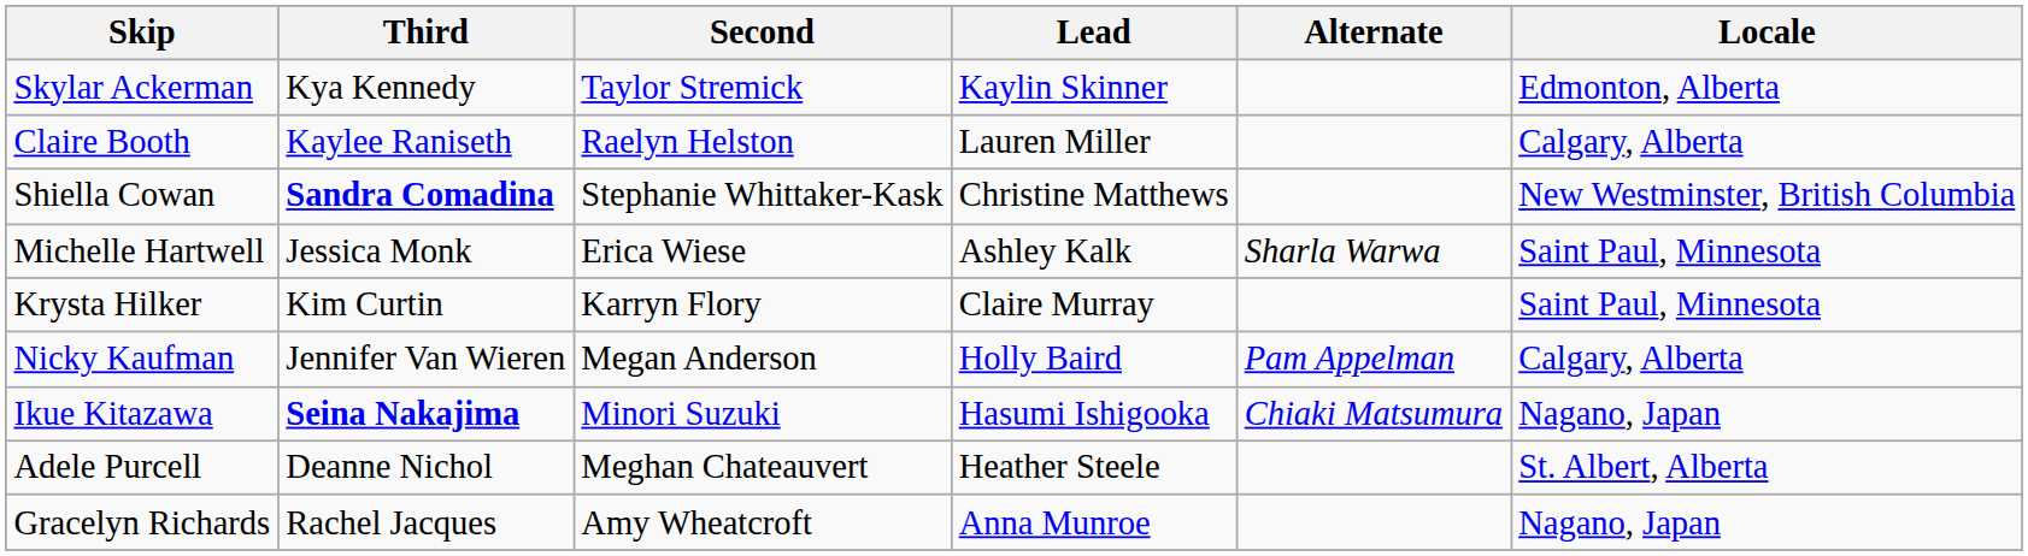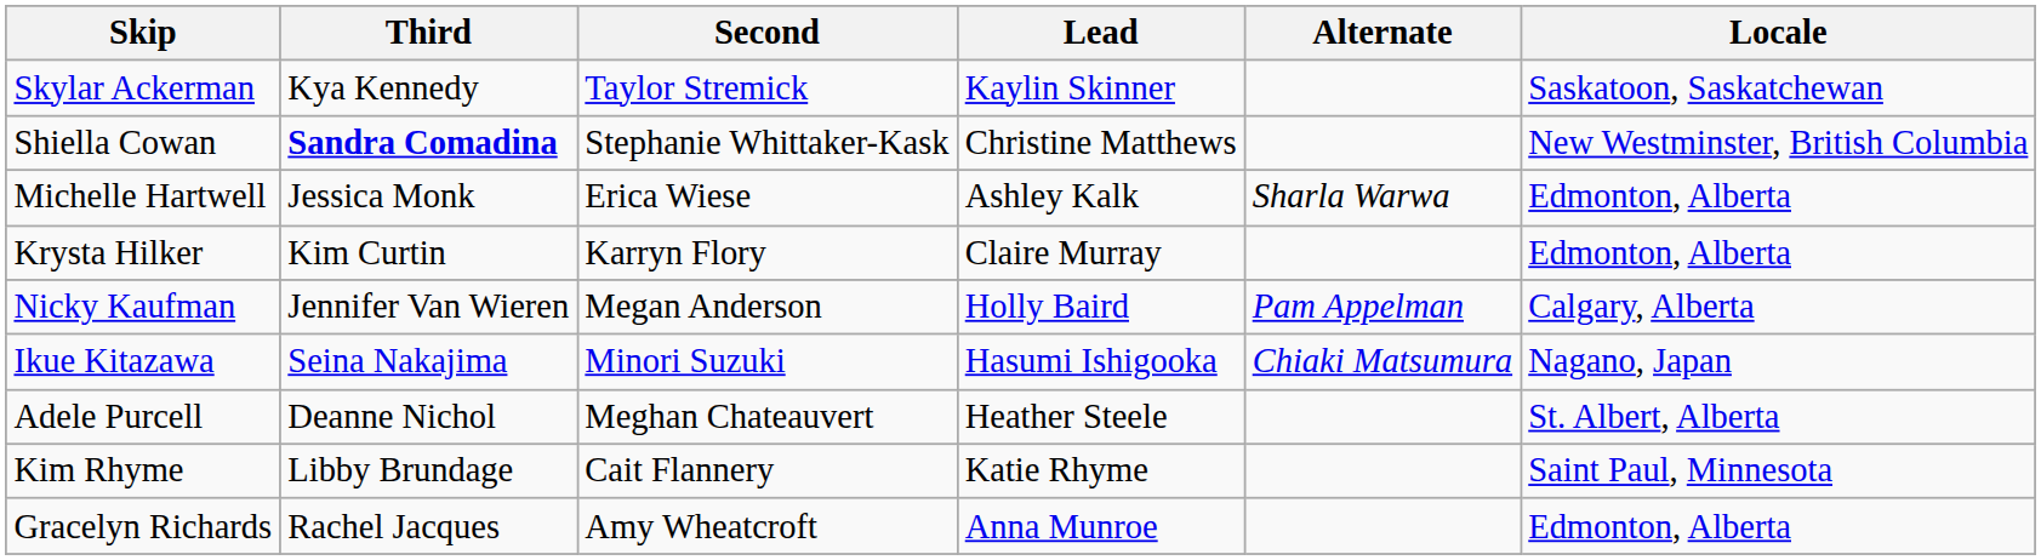Skylar Ackerman | Locale: Edmonton, Alberta -> Saskatoon, Saskatchewan
- row: Claire Booth | Kaylee Raniseth | Raelyn Helston | Lauren Miller | Calgary, Alberta
Michelle Hartwell | Locale: Saint Paul, Minnesota -> Edmonton, Alberta
Krysta Hilker | Locale: Saint Paul, Minnesota -> Edmonton, Alberta
Ikue Kitazawa | Third: bold -> normal
+ row: Kim Rhyme | Libby Brundage | Cait Flannery | Katie Rhyme | Saint Paul, Minnesota
Gracelyn Richards | Locale: Nagano, Japan -> Edmonton, Alberta
